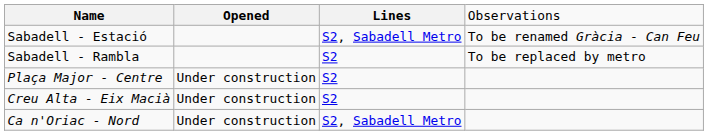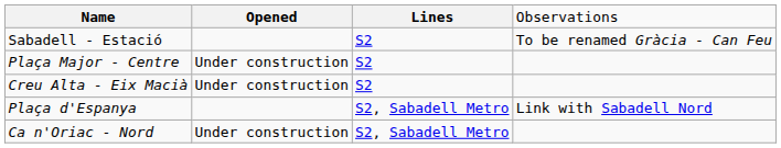Sabadell - Estació | column 3: S2, Sabadell Metro -> S2
- row: Sabadell - Rambla | S2 | To be replaced by metro
+ row: Plaça d'Espanya | S2, Sabadell Metro | Link with Sabadell Nord
